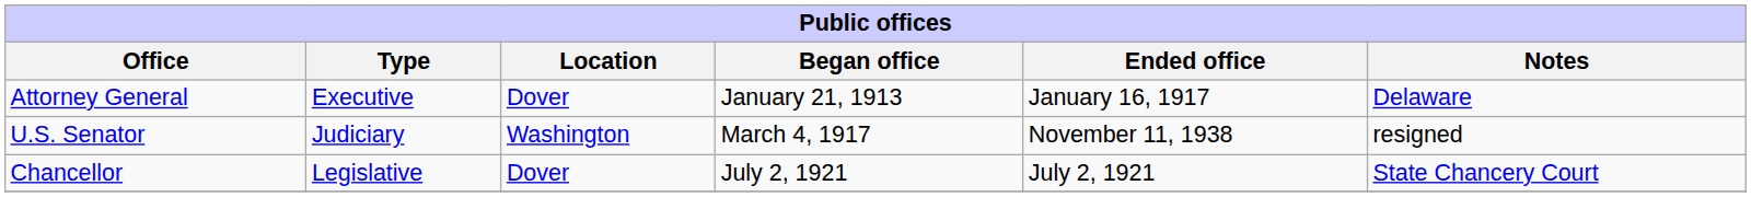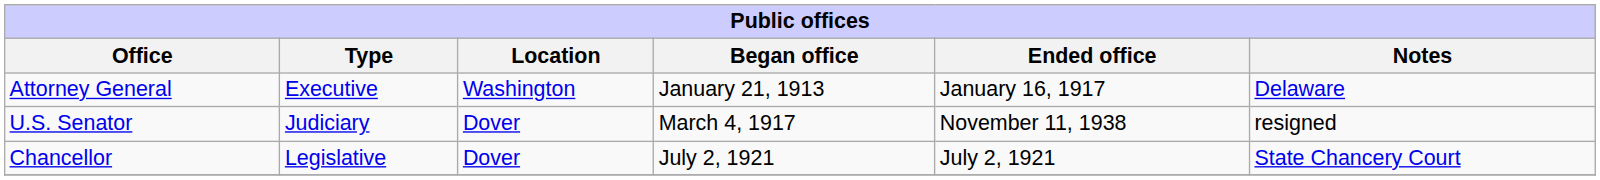Attorney General | Location: Dover -> Washington
U.S. Senator | Location: Washington -> Dover
